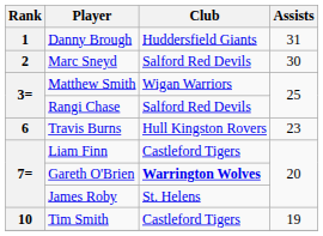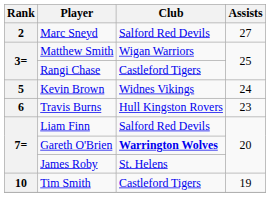- row: 1 | Danny Brough | Huddersfield Giants | 31
Marc Sneyd | Assists: 30 -> 27
Rangi Chase | Club: Salford Red Devils -> Castleford Tigers
+ row: 5 | Kevin Brown | Widnes Vikings | 24
Liam Finn | Club: Castleford Tigers -> Salford Red Devils
